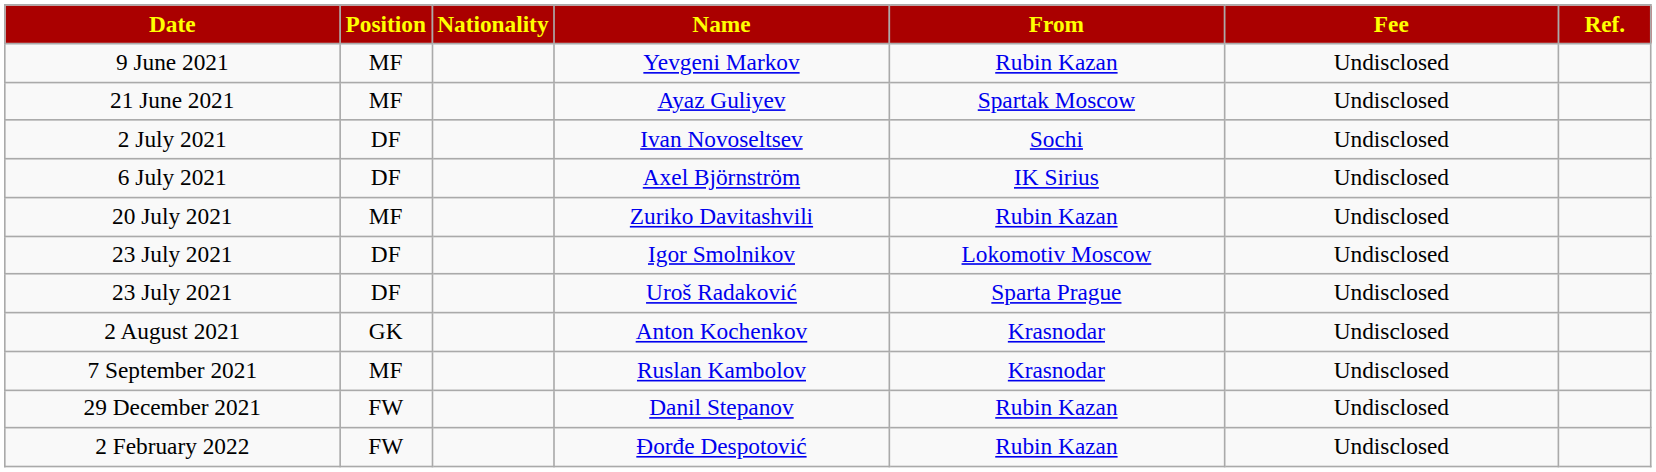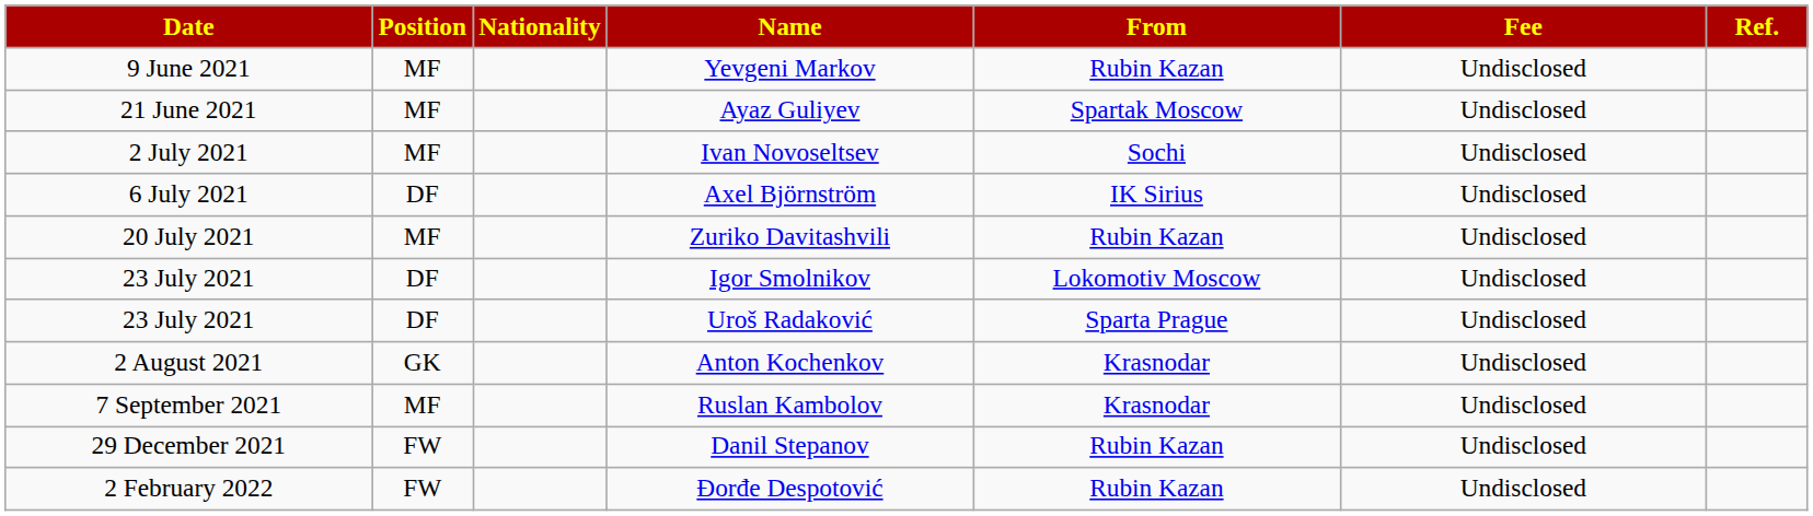Ivan Novoseltsev | Position: DF -> MF
